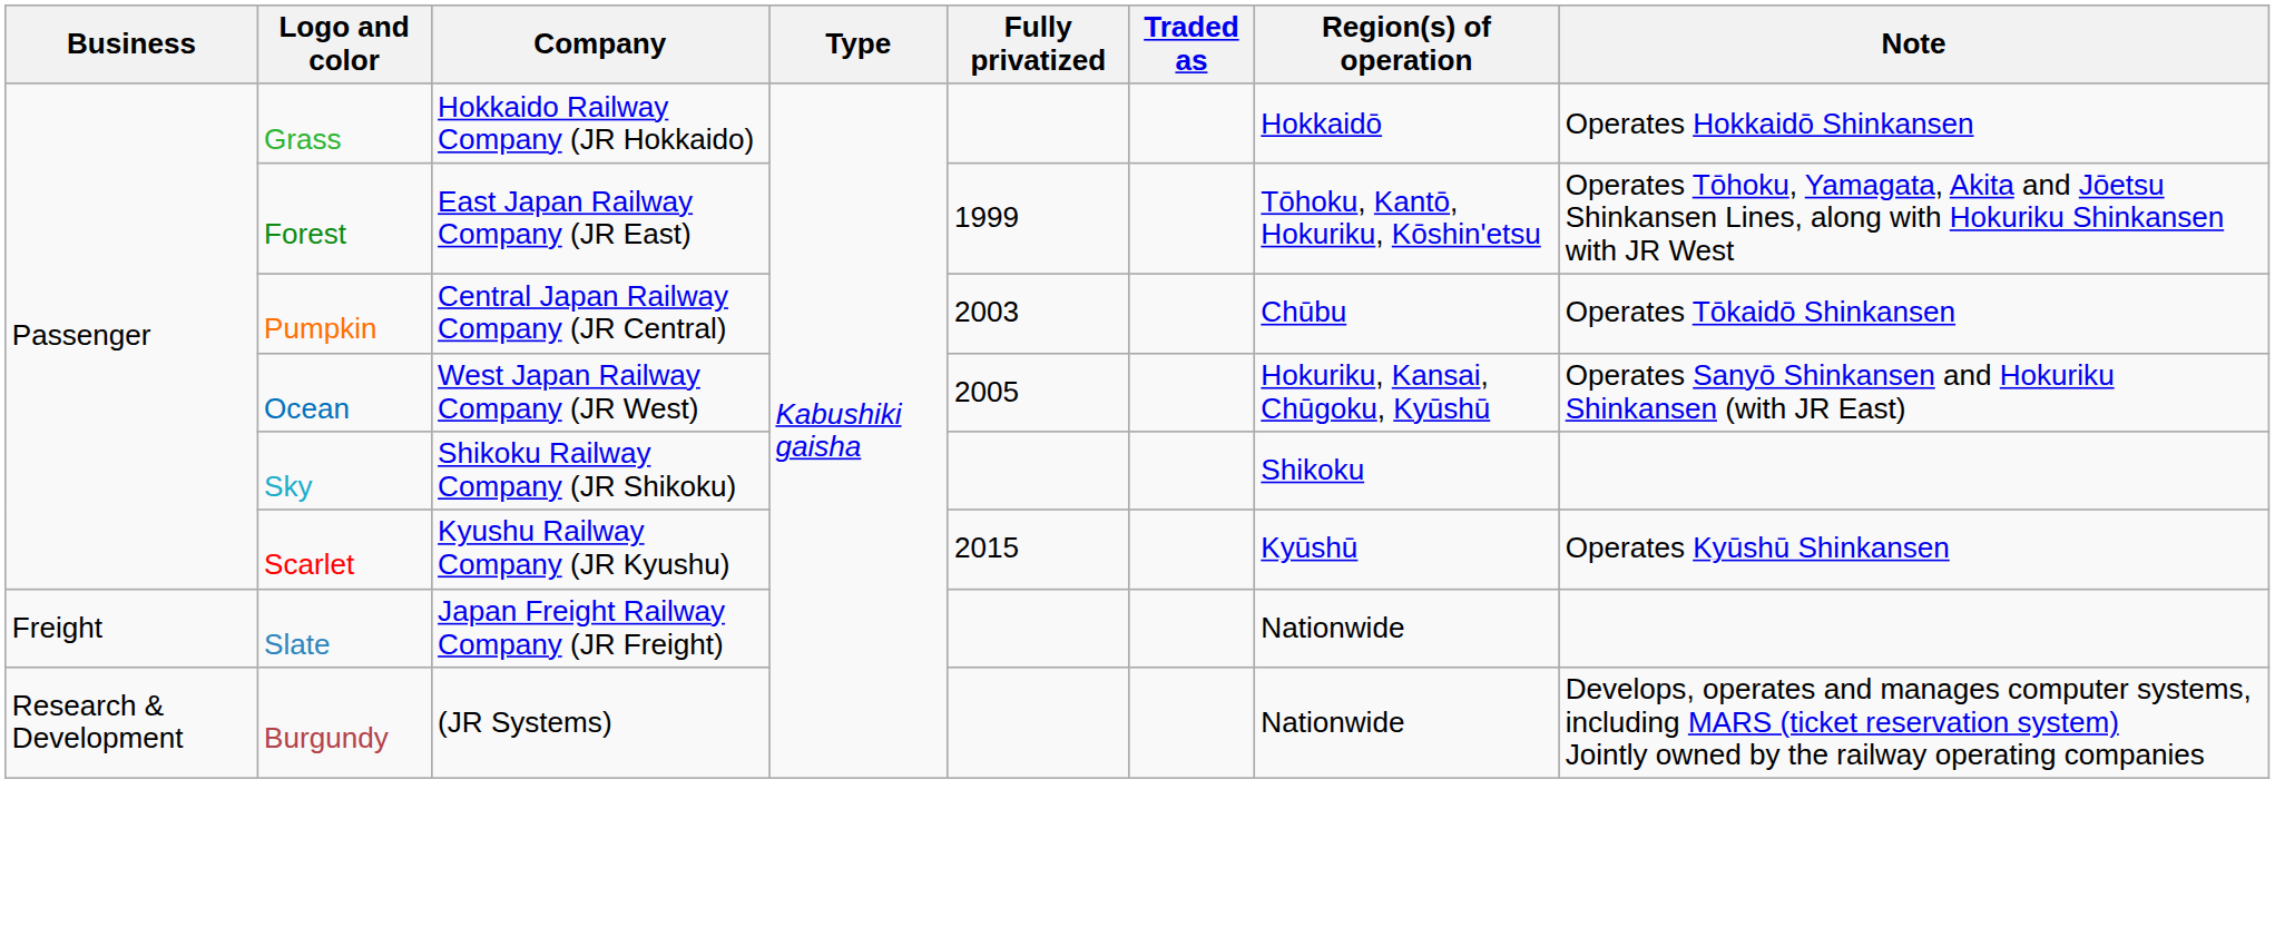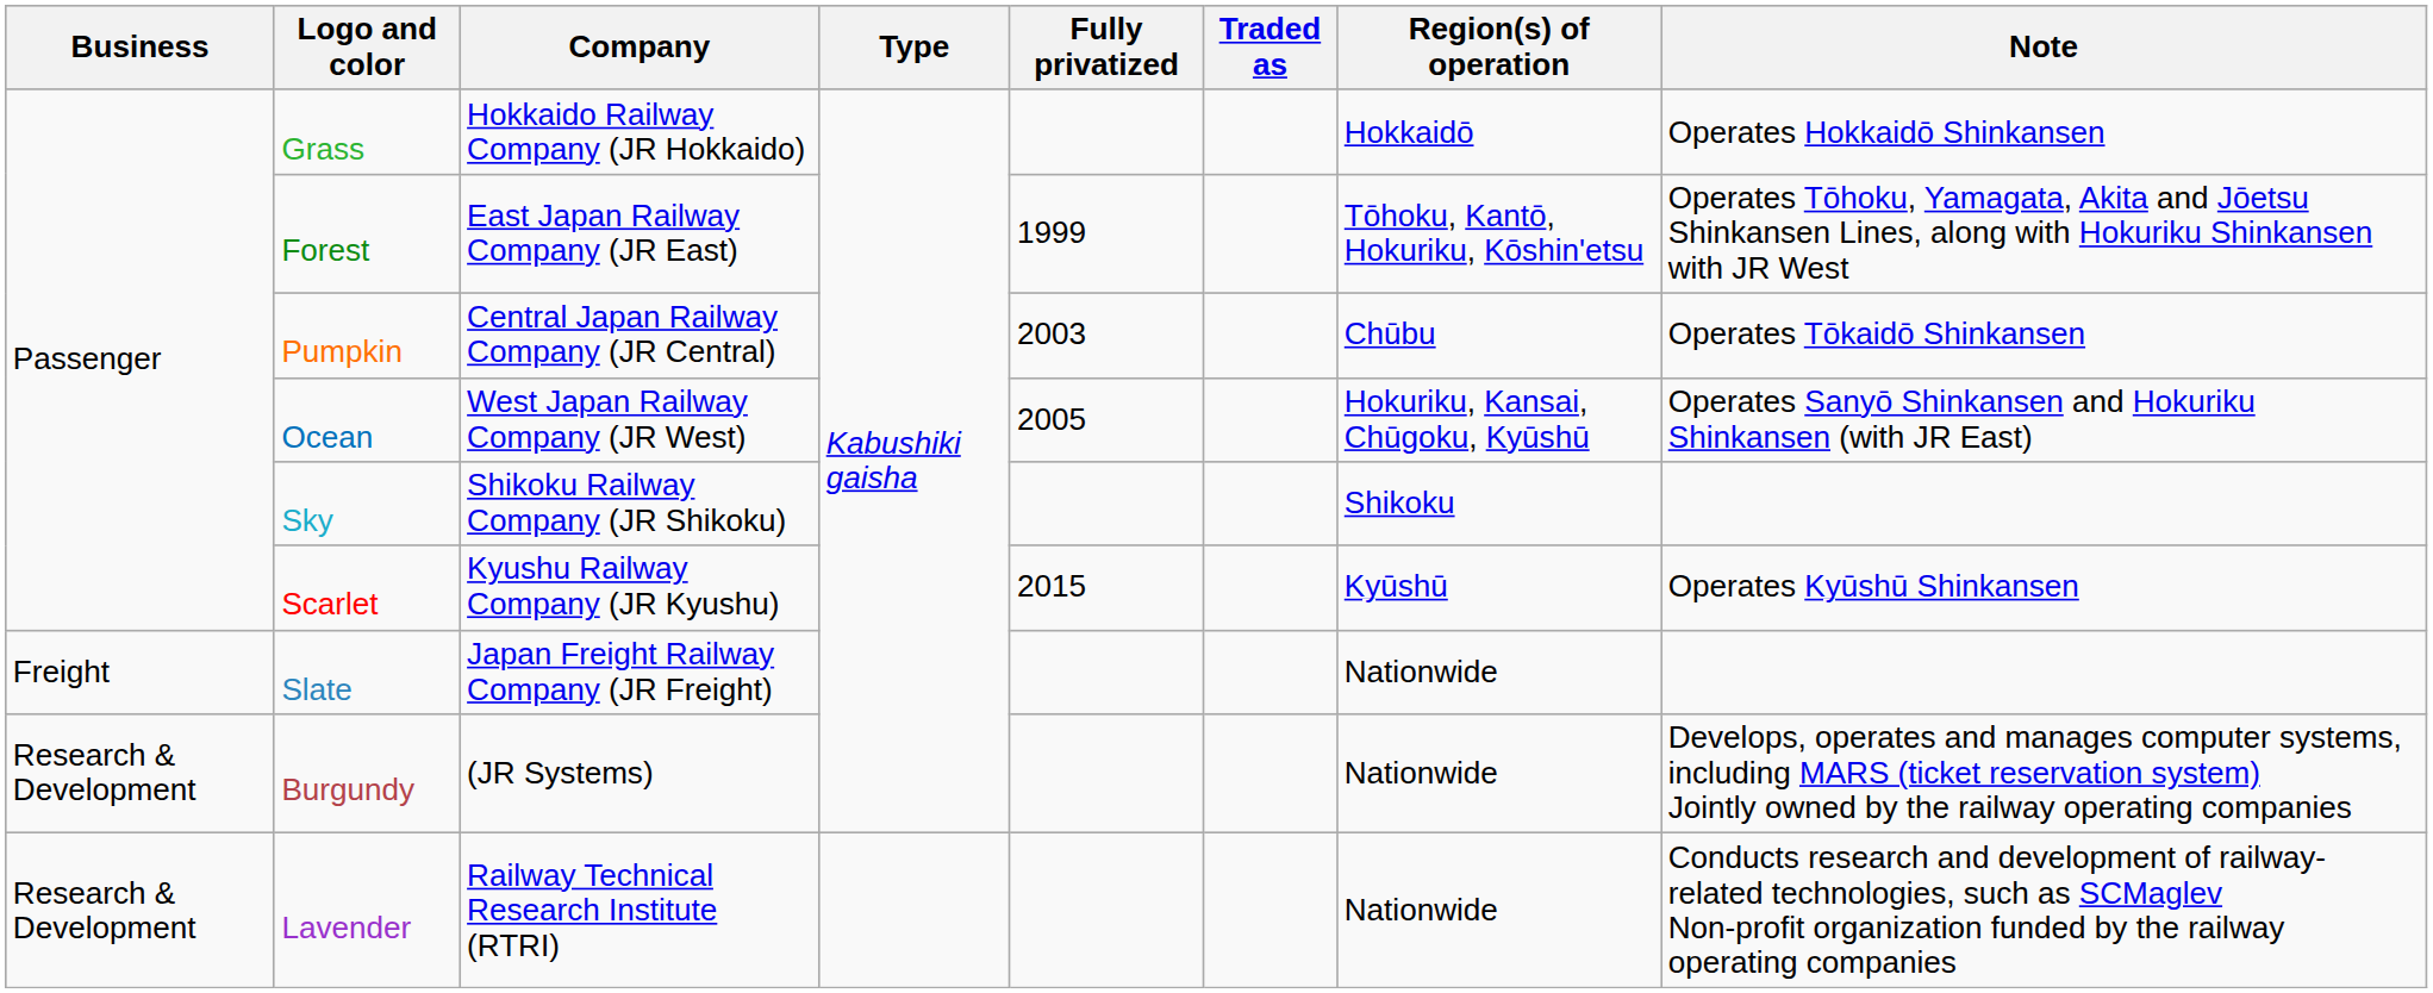+ row: Research & Development | Lavender | Railway Technical Research Institute (RTRI) | Nationwide | Conducts research and development of railway-related technologies, such as SCMaglev Non-profit organization funded by the railway operating companies
